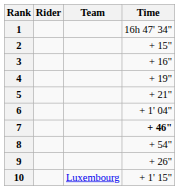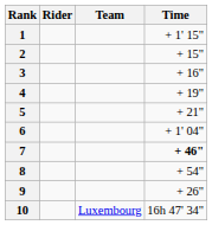1 | Time: 16h 47' 34" -> + 1' 15"
10 | Time: + 1' 15" -> 16h 47' 34"
